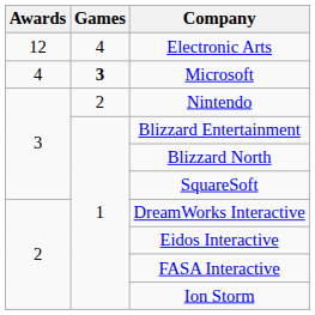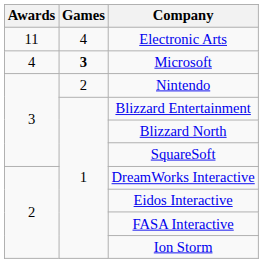Electronic Arts | Awards: 12 -> 11
